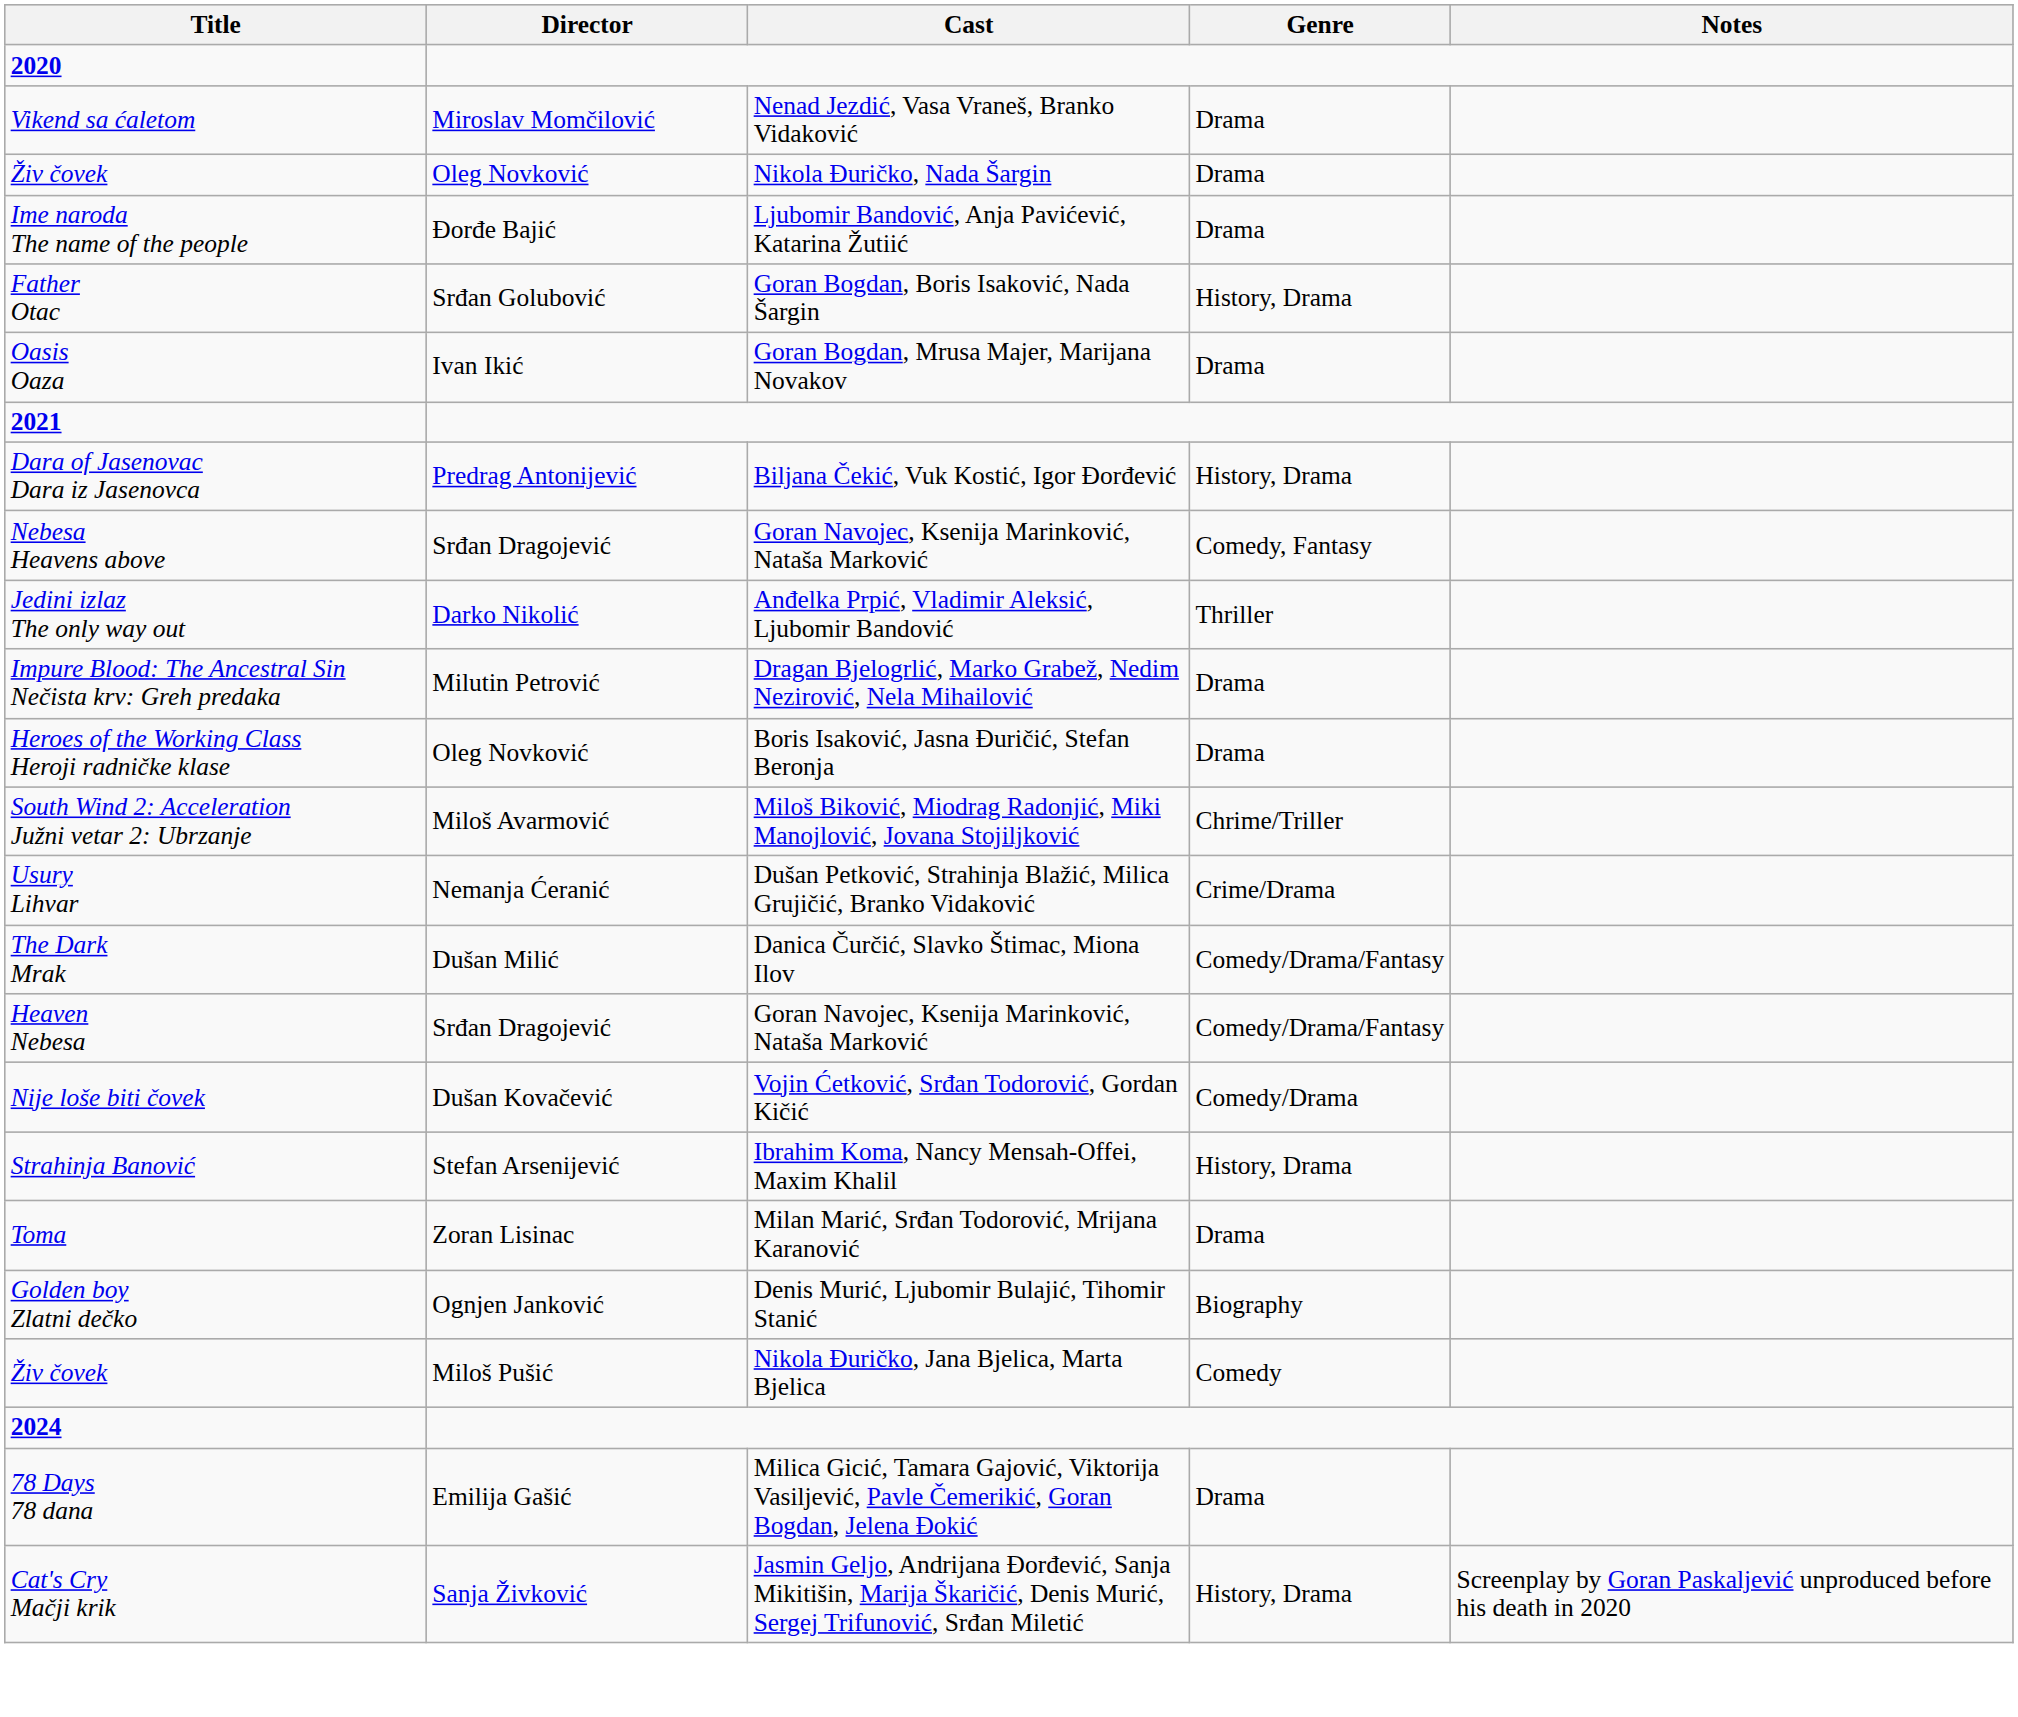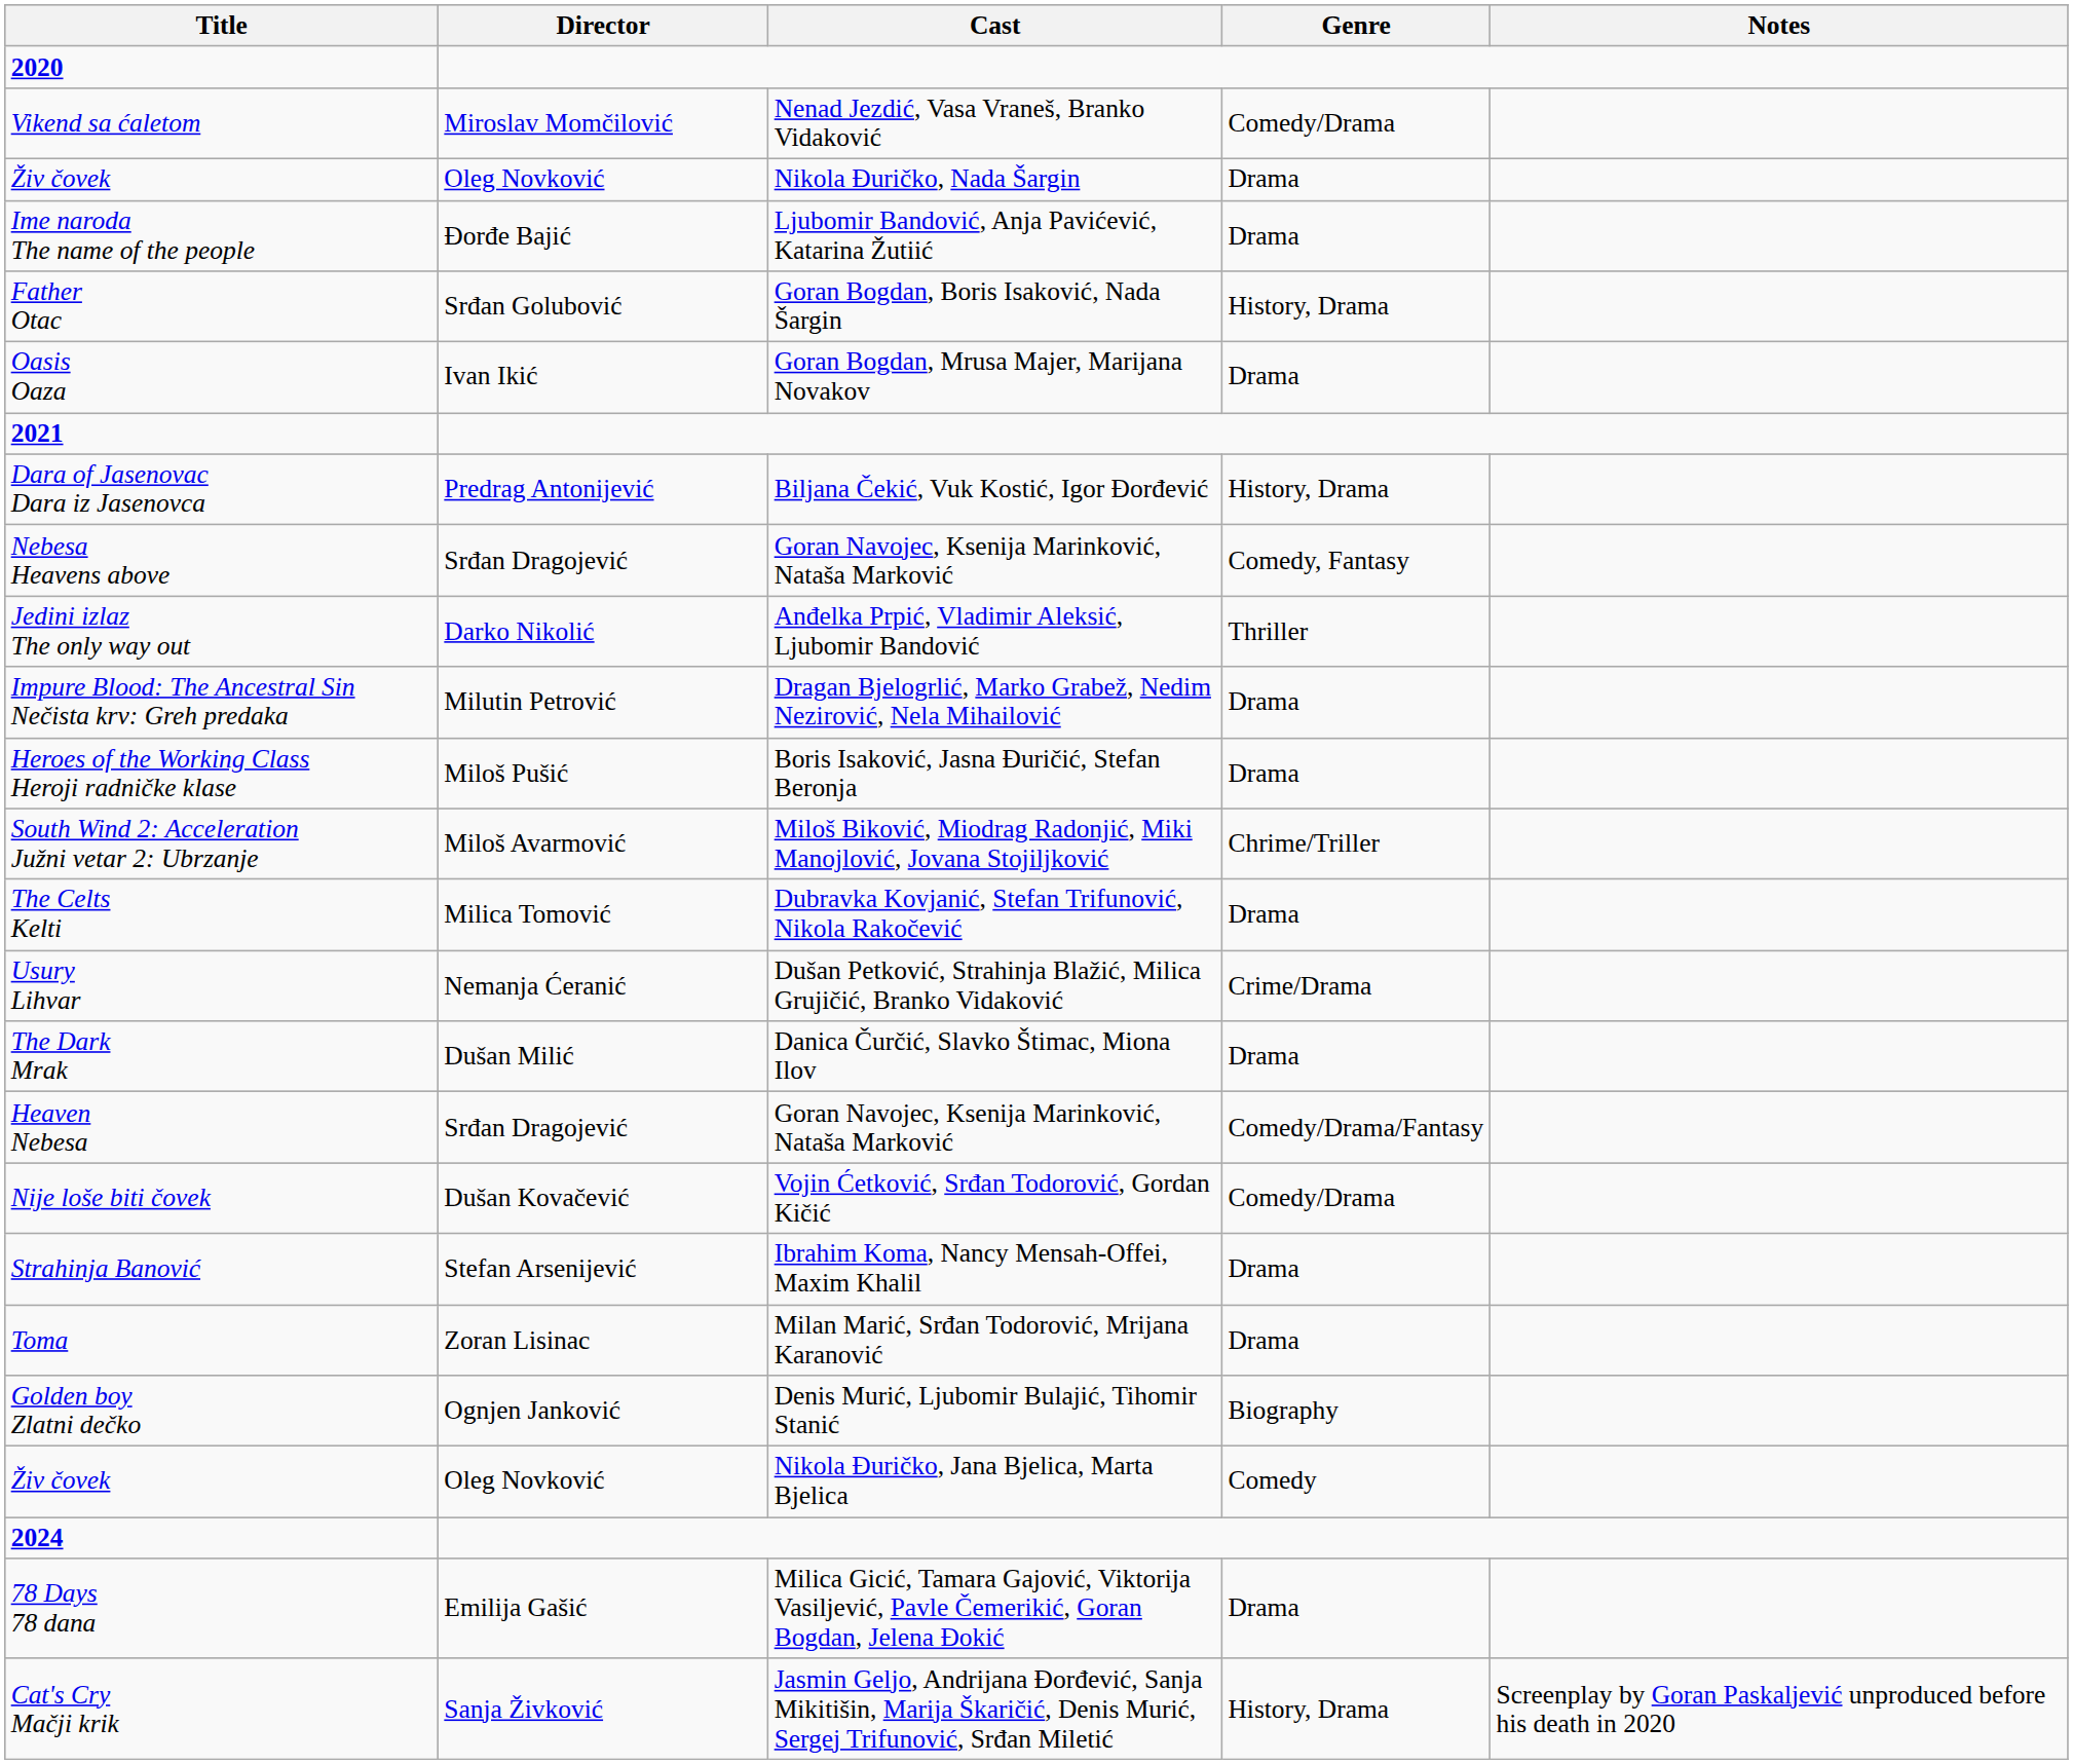Vikend sa ćaletom | Genre: Drama -> Comedy/Drama
Heroes of the Working Class Heroji radničke klase | Director: Oleg Novković -> Miloš Pušić
+ row: The Celts Kelti | Milica Tomović | Dubravka Kovjanić, Stefan Trifunović, Nikola Rakočević | Drama
The Dark Mrak | Genre: Comedy/Drama/Fantasy -> Drama
Strahinja Banović | Genre: History, Drama -> Drama
Živ čovek / Nikola Đuričko, Jana Bjelica, Marta Bjelica | Director: Miloš Pušić -> Oleg Novković
